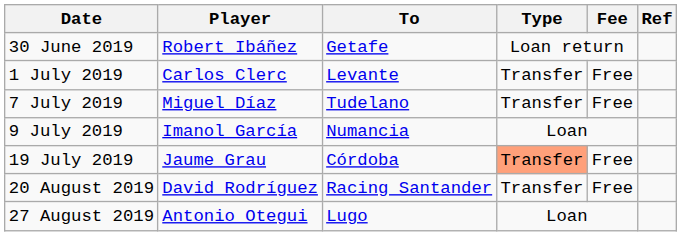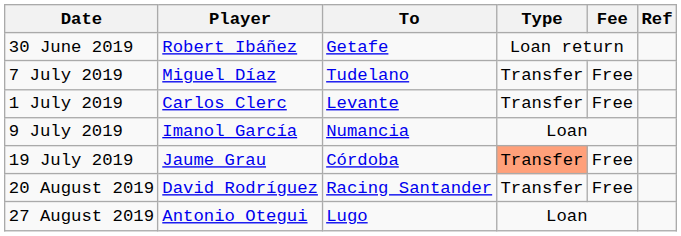rows swapped: 1 July 2019 <-> 7 July 2019
